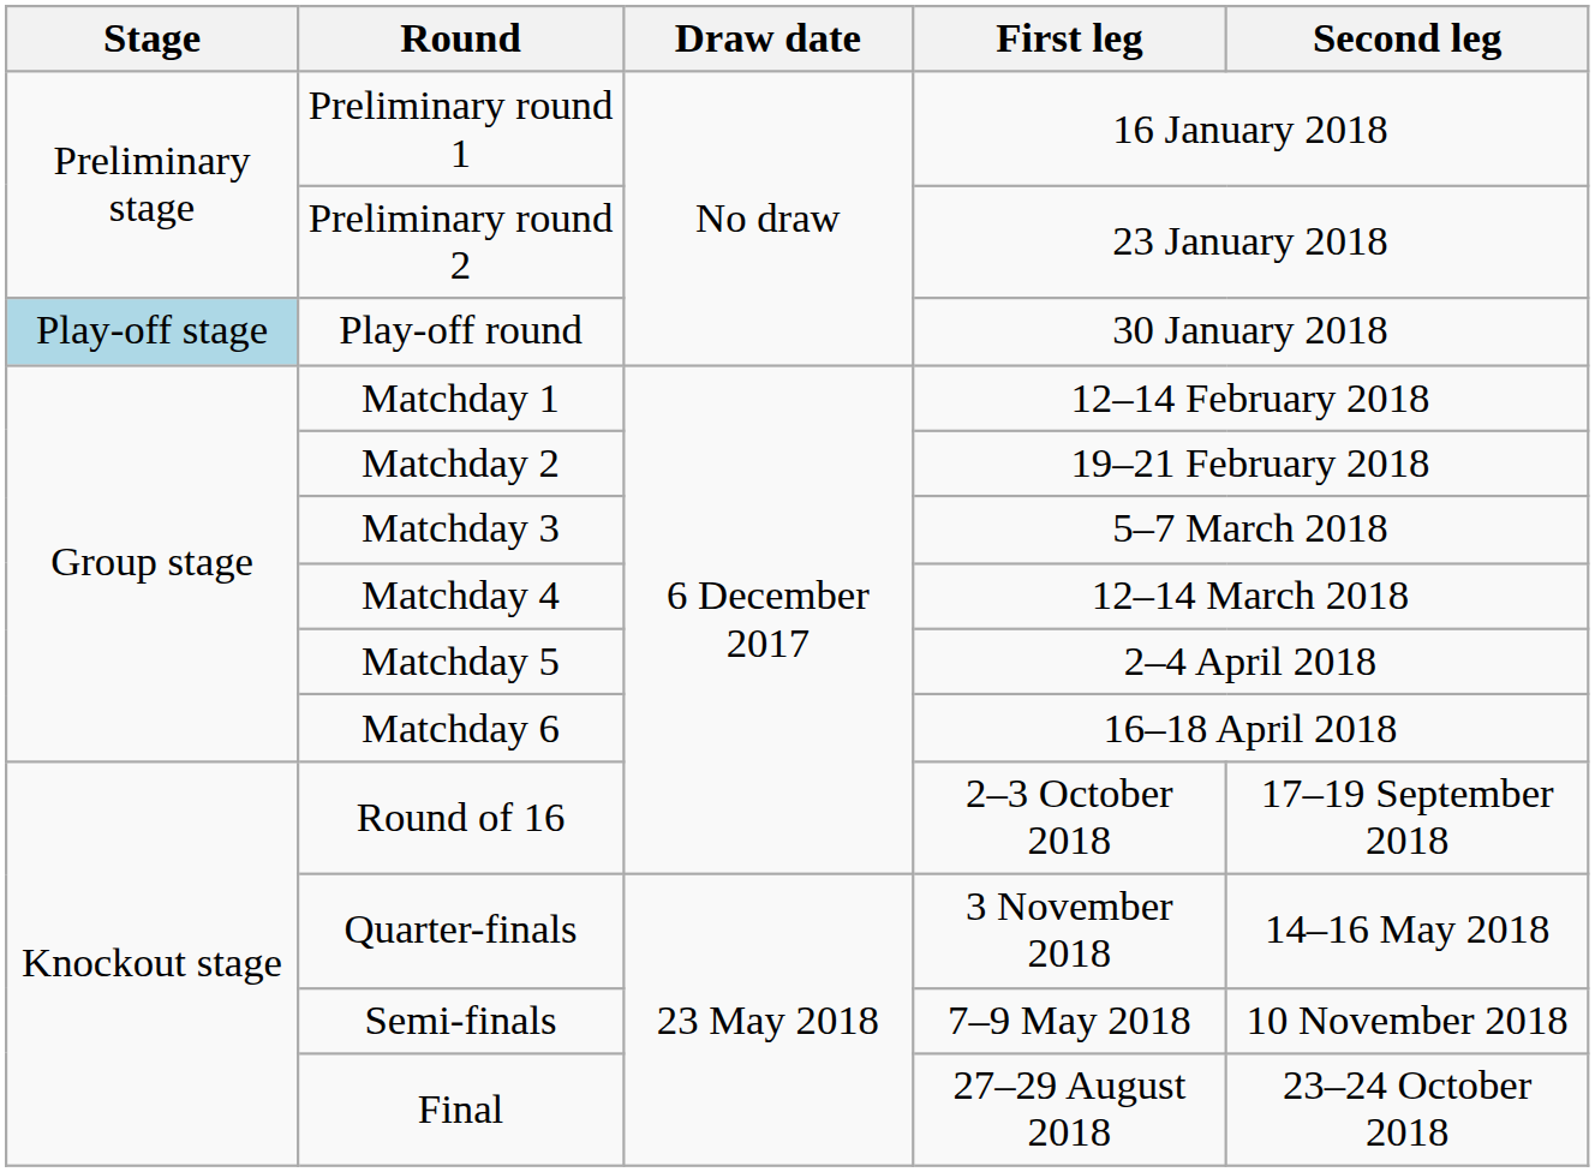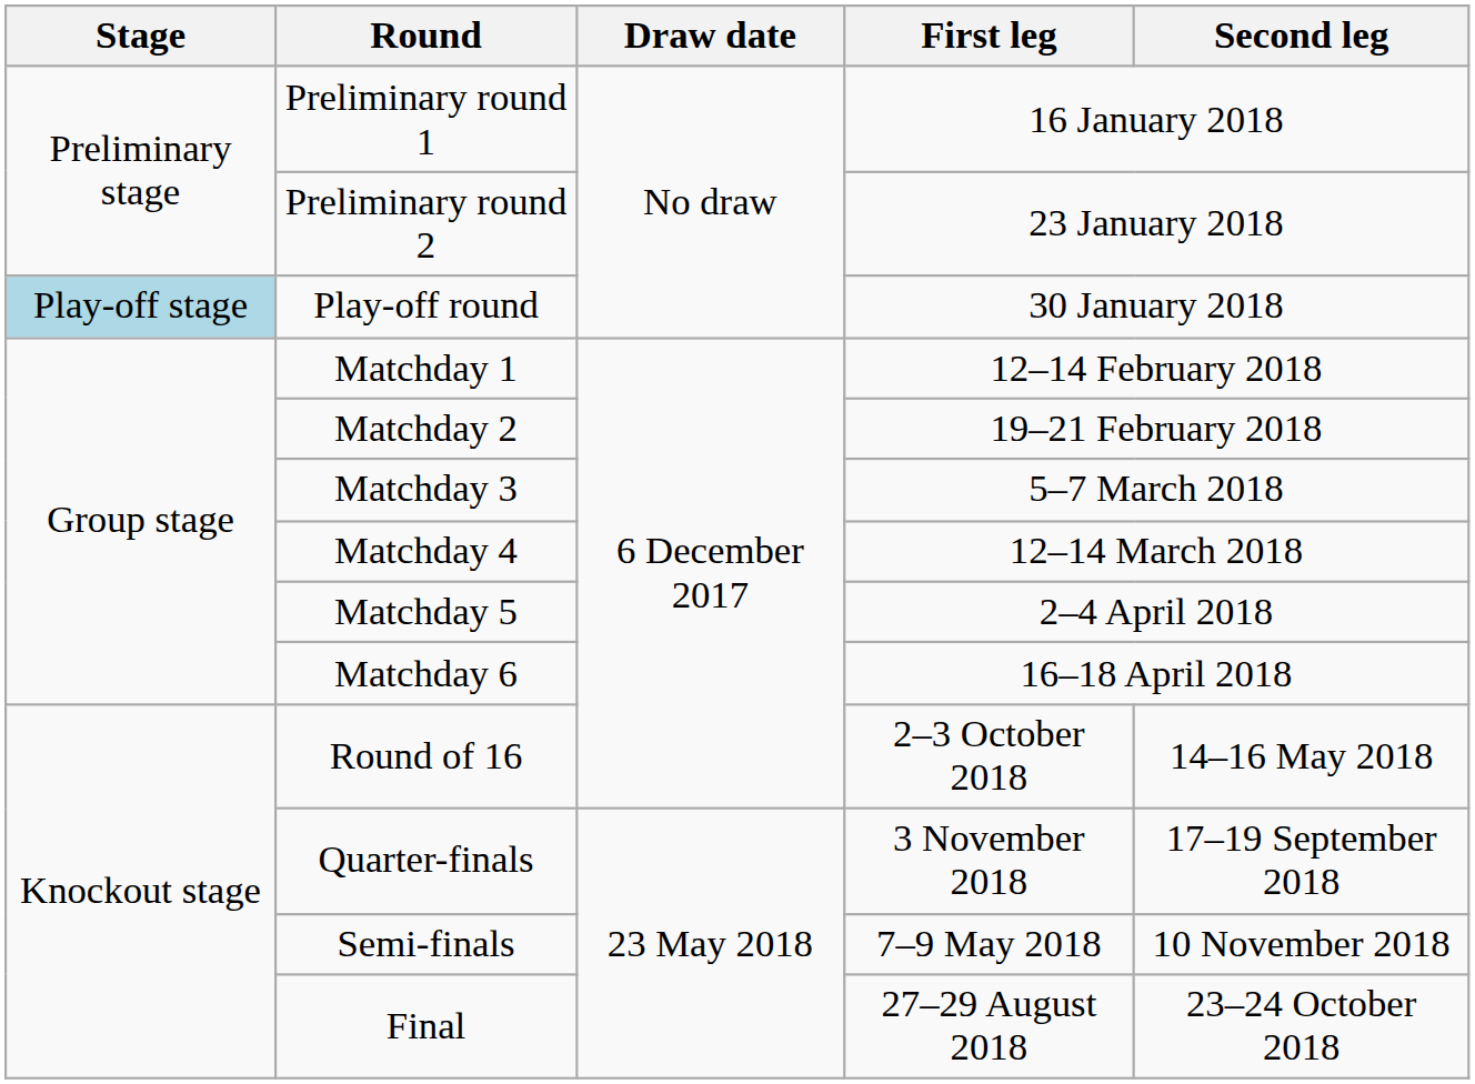Round of 16 | Second leg: 17–19 September 2018 -> 14–16 May 2018
Quarter-finals | Second leg: 14–16 May 2018 -> 17–19 September 2018
